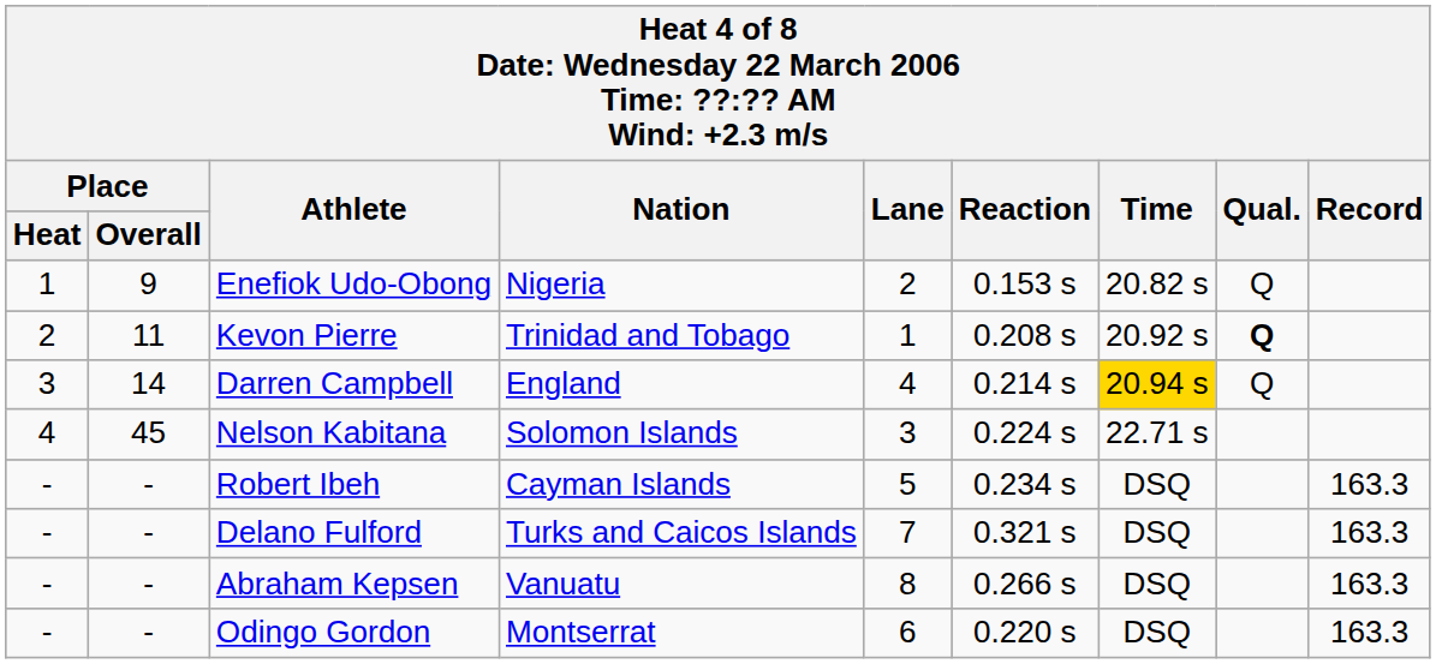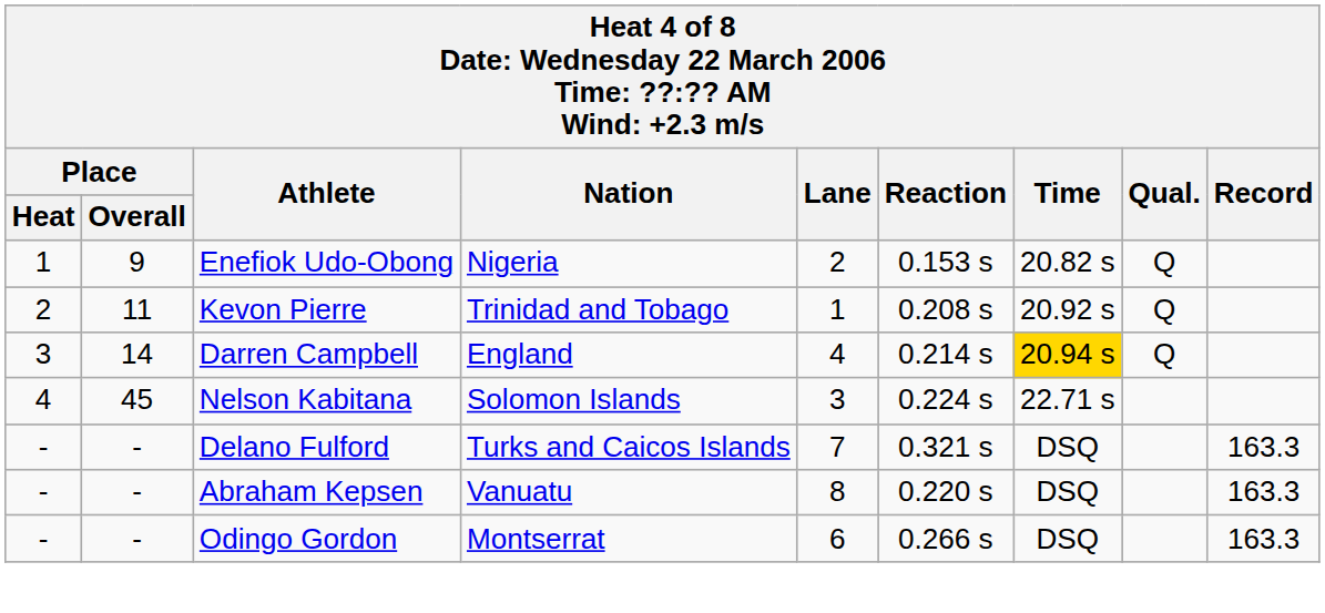Kevon Pierre | Qual.: bold -> normal
- row: - | - | Robert Ibeh | Cayman Islands | 5 | 0.234 s | DSQ | 163.3
Abraham Kepsen | Reaction: 0.266 s -> 0.220 s
Odingo Gordon | Reaction: 0.220 s -> 0.266 s
